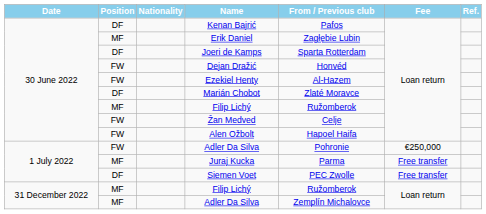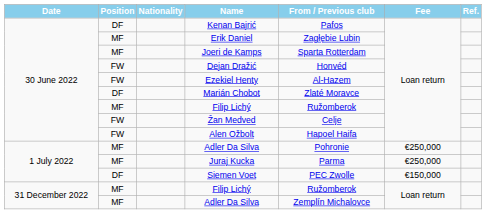Joeri de Kamps | Position: DF -> MF
1 July 2022 / Adler Da Silva | Position: FW -> MF
Juraj Kucka | Fee: Free transfer -> €250,000
Siemen Voet | Fee: Free transfer -> €150,000
